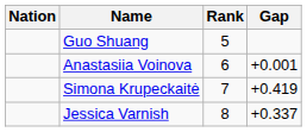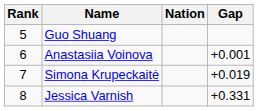columns swapped: Rank <-> Nation
Simona Krupeckaitė | Gap: +0.419 -> +0.019
Jessica Varnish | Gap: +0.337 -> +0.331
